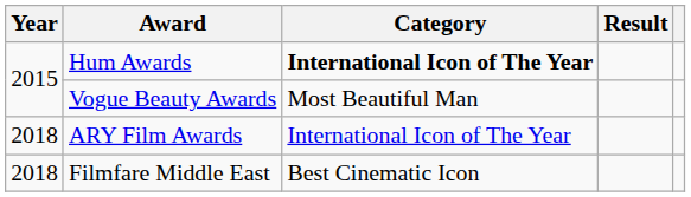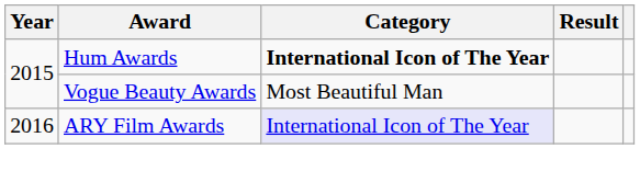ARY Film Awards | Year: 2018 -> 2016
ARY Film Awards | Category: no background -> lavender background
- row: 2018 | Filmfare Middle East | Best Cinematic Icon
